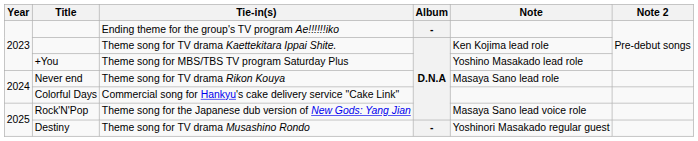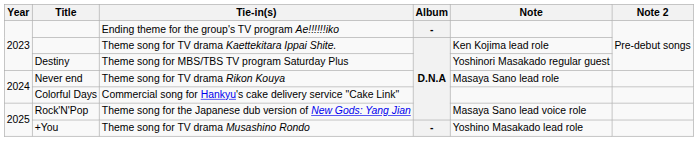Theme song for MBS/TBS TV program Saturday Plus | Title: +You -> Destiny
Theme song for MBS/TBS TV program Saturday Plus | Note: Yoshino Masakado lead role -> Yoshinori Masakado regular guest
Theme song for TV drama Musashino Rondo | Title: Destiny -> +You
Theme song for TV drama Musashino Rondo | Note: Yoshinori Masakado regular guest -> Yoshino Masakado lead role
